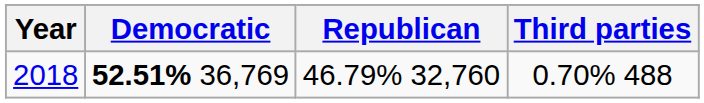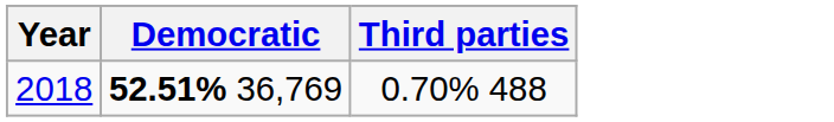- column: Republican | 46.79% 32,760
